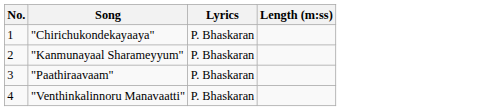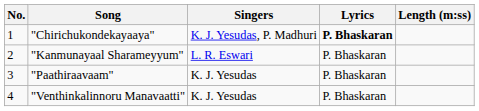+ column: Singers | K. J. Yesudas, P. Madhuri | L. R. Eswari | K. J. Yesudas | K. J. Yesudas
"Chirichukondekayaaya" | Lyrics: normal -> bold
